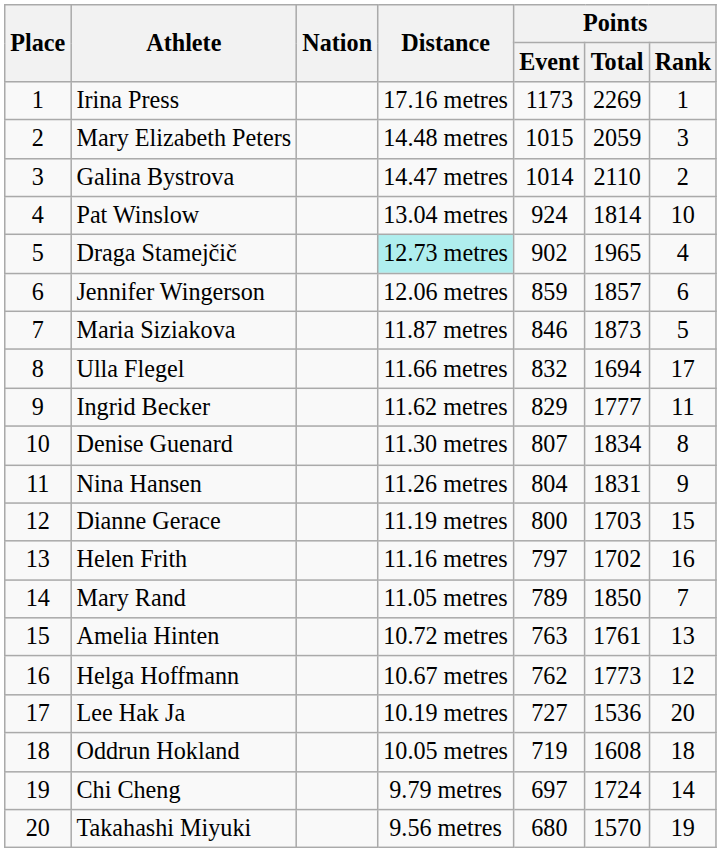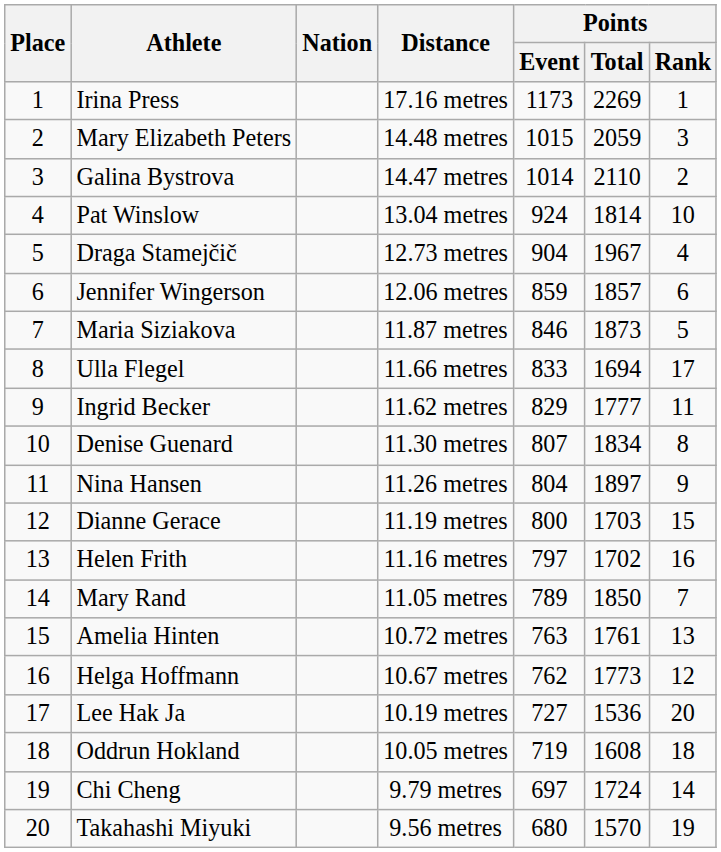Draga Stamejčič | Distance: paleturquoise background -> no background
Draga Stamejčič | Points / Event: 902 -> 904
Draga Stamejčič | Points / Total: 1965 -> 1967
Ulla Flegel | Points / Event: 832 -> 833
Nina Hansen | Points / Total: 1831 -> 1897
